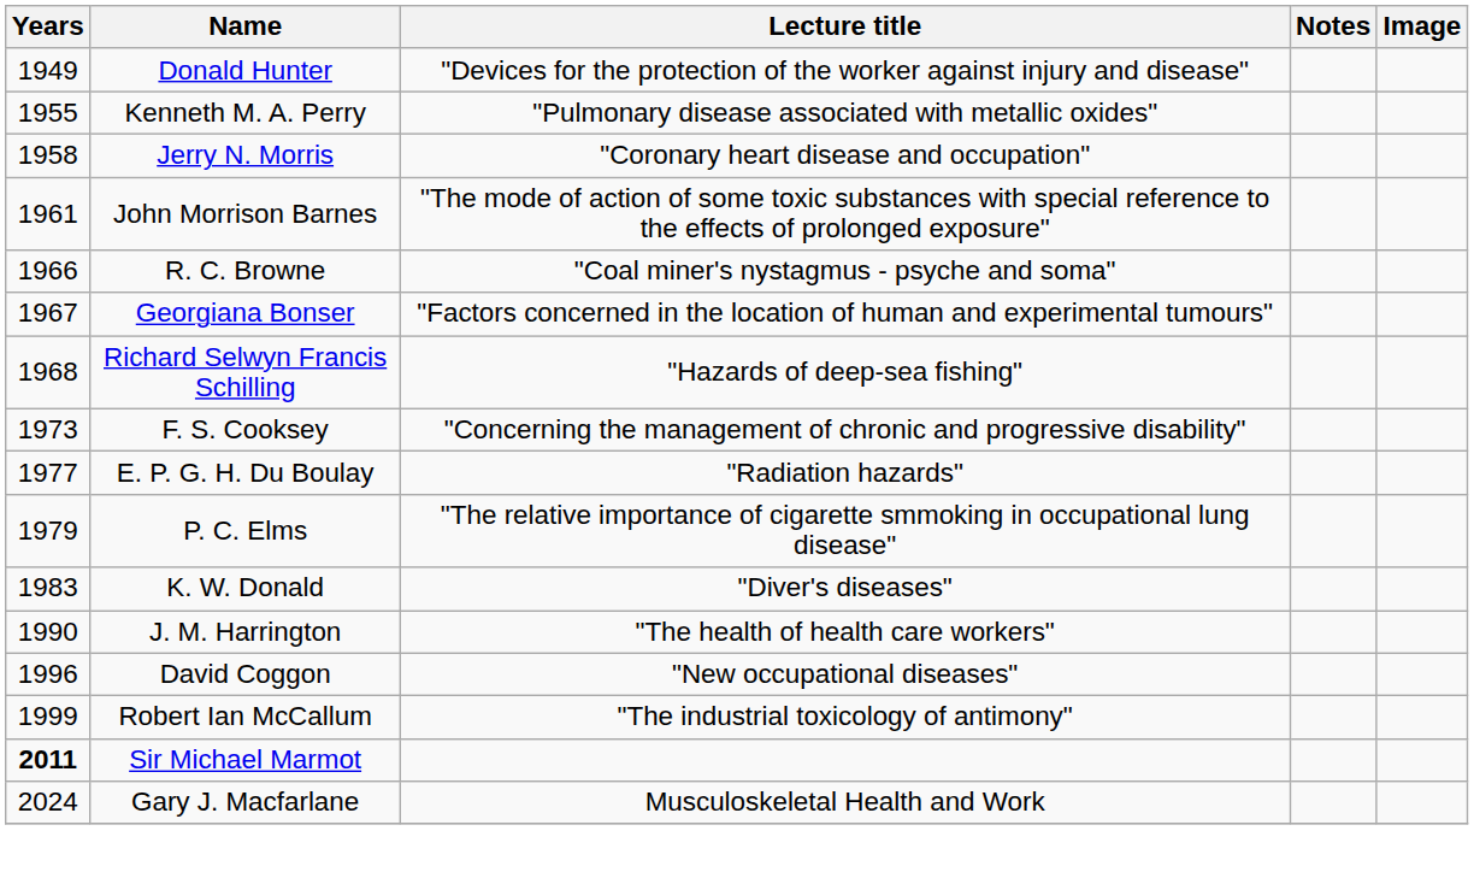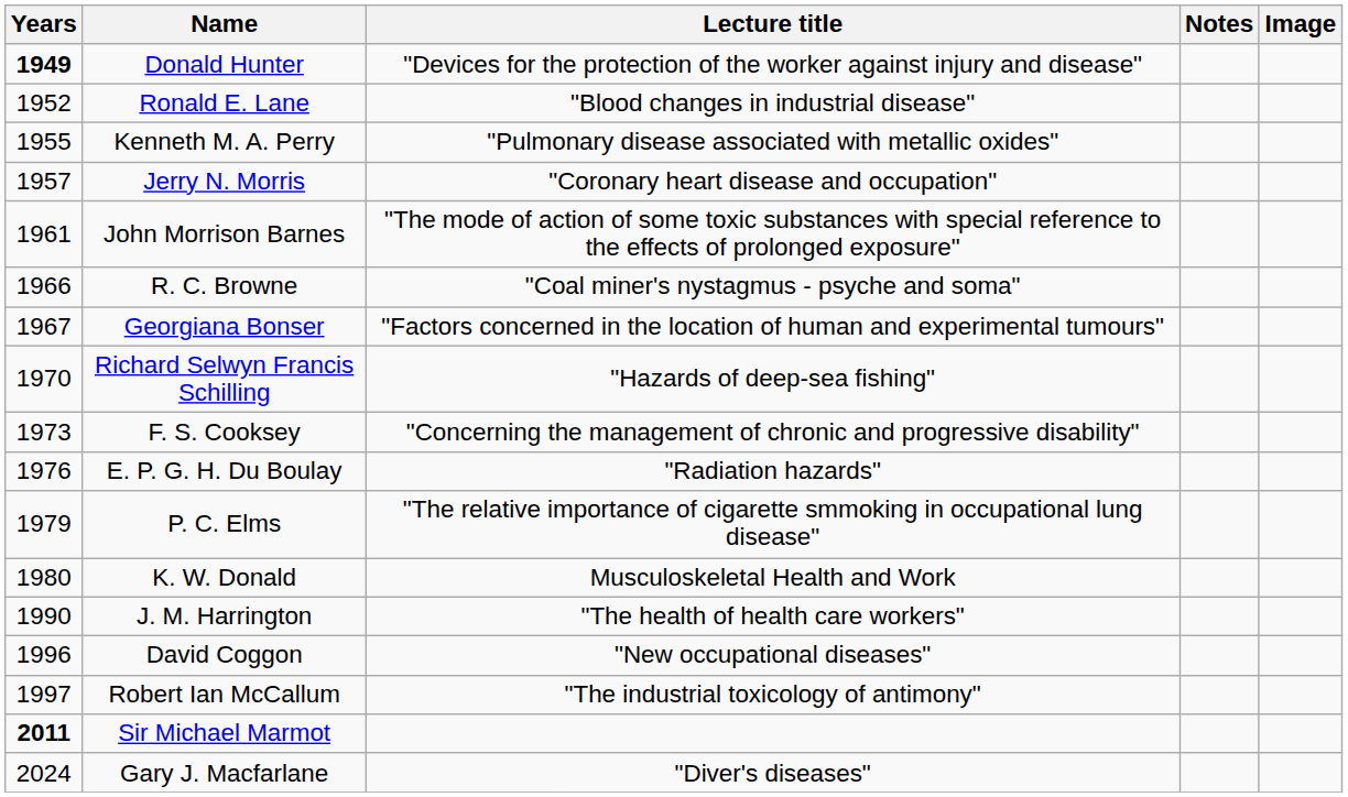Donald Hunter | Years: normal -> bold
+ row: 1952 | Ronald E. Lane | "Blood changes in industrial disease"
Jerry N. Morris | Years: 1958 -> 1957
Richard Selwyn Francis Schilling | Years: 1968 -> 1970
E. P. G. H. Du Boulay | Years: 1977 -> 1976
K. W. Donald | Years: 1983 -> 1980
K. W. Donald | Lecture title: "Diver's diseases" -> Musculoskeletal Health and Work
Robert Ian McCallum | Years: 1999 -> 1997
Gary J. Macfarlane | Lecture title: Musculoskeletal Health and Work -> "Diver's diseases"
